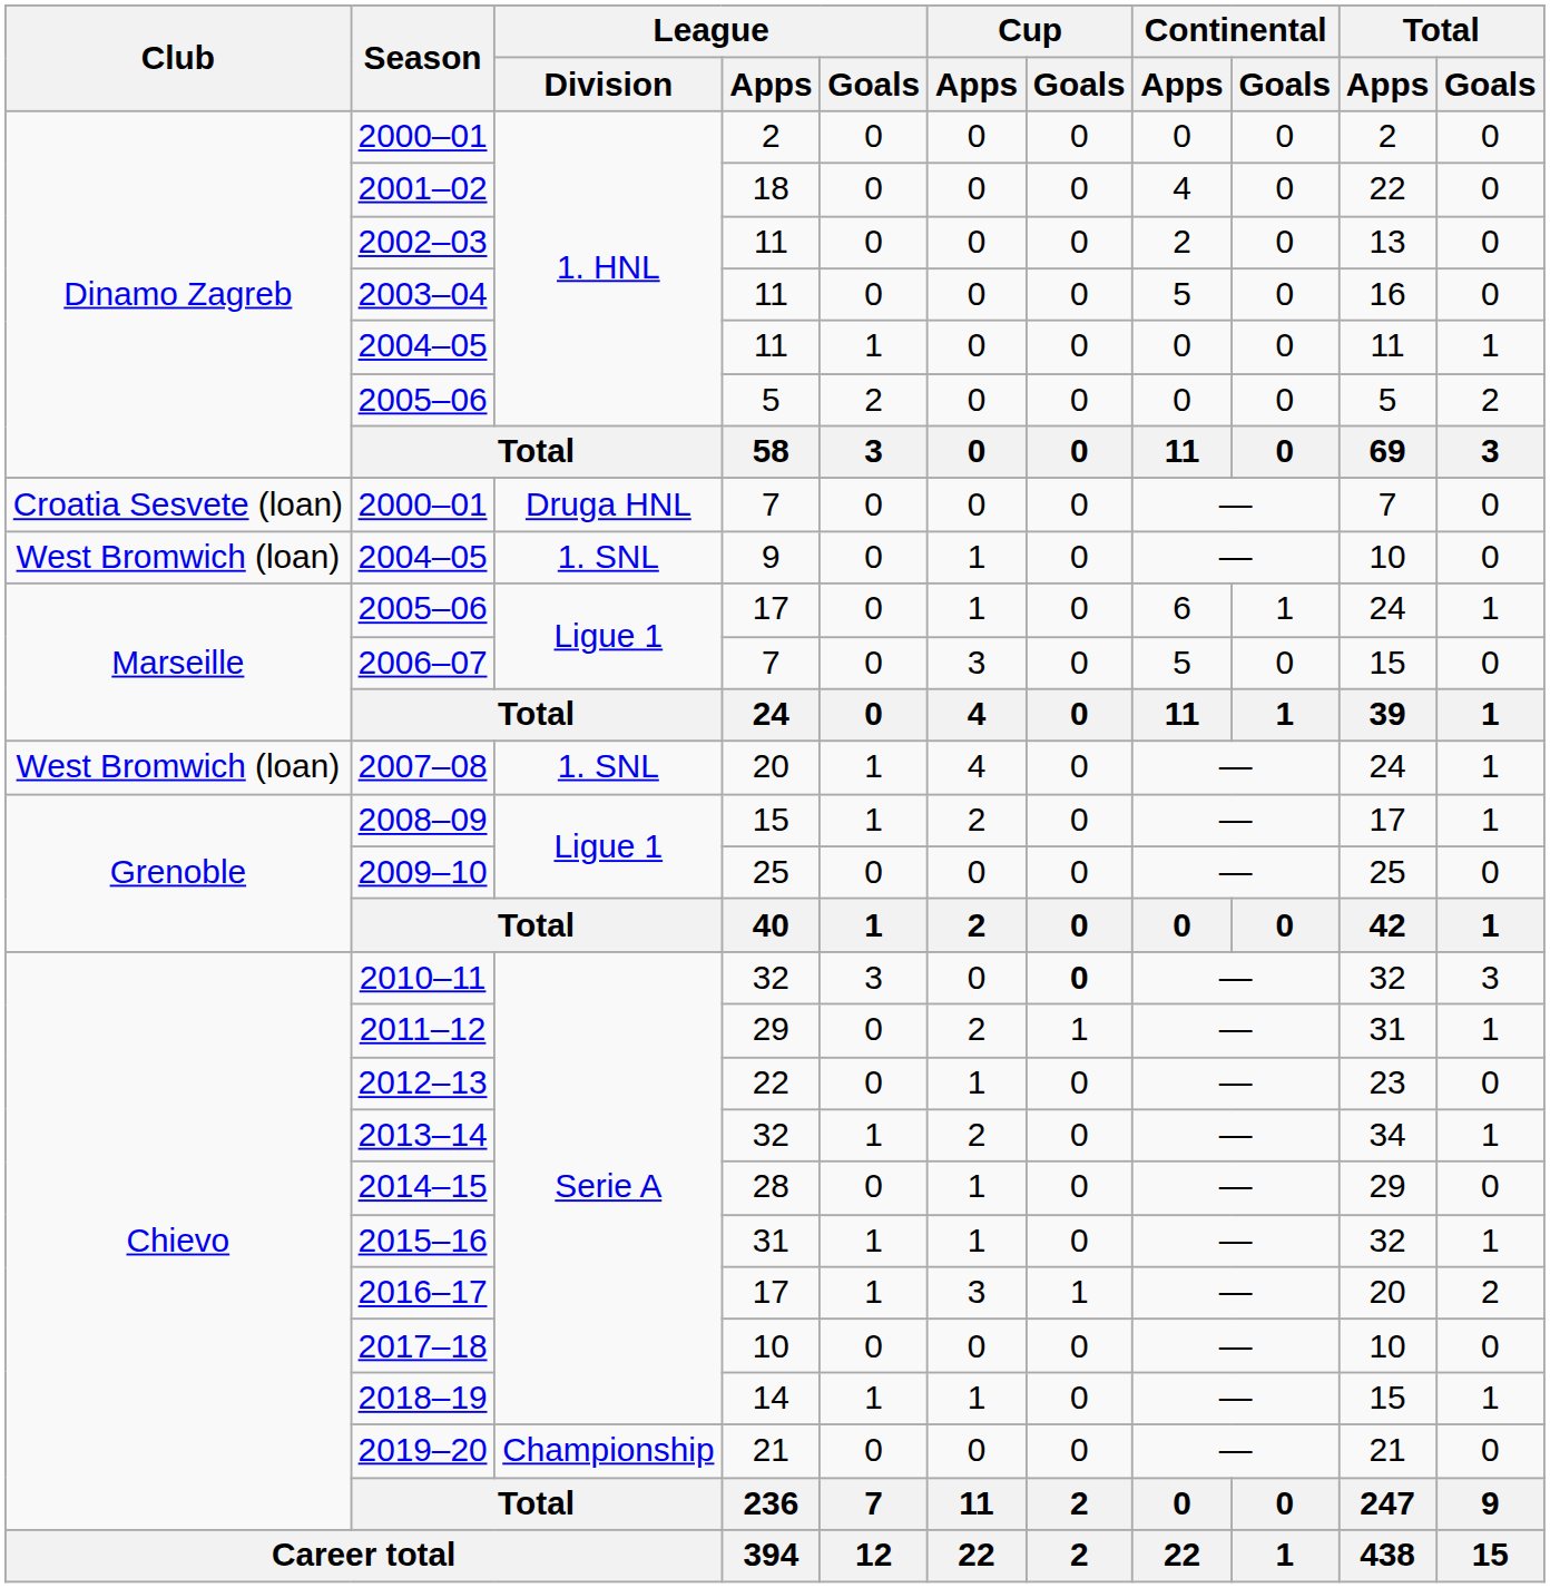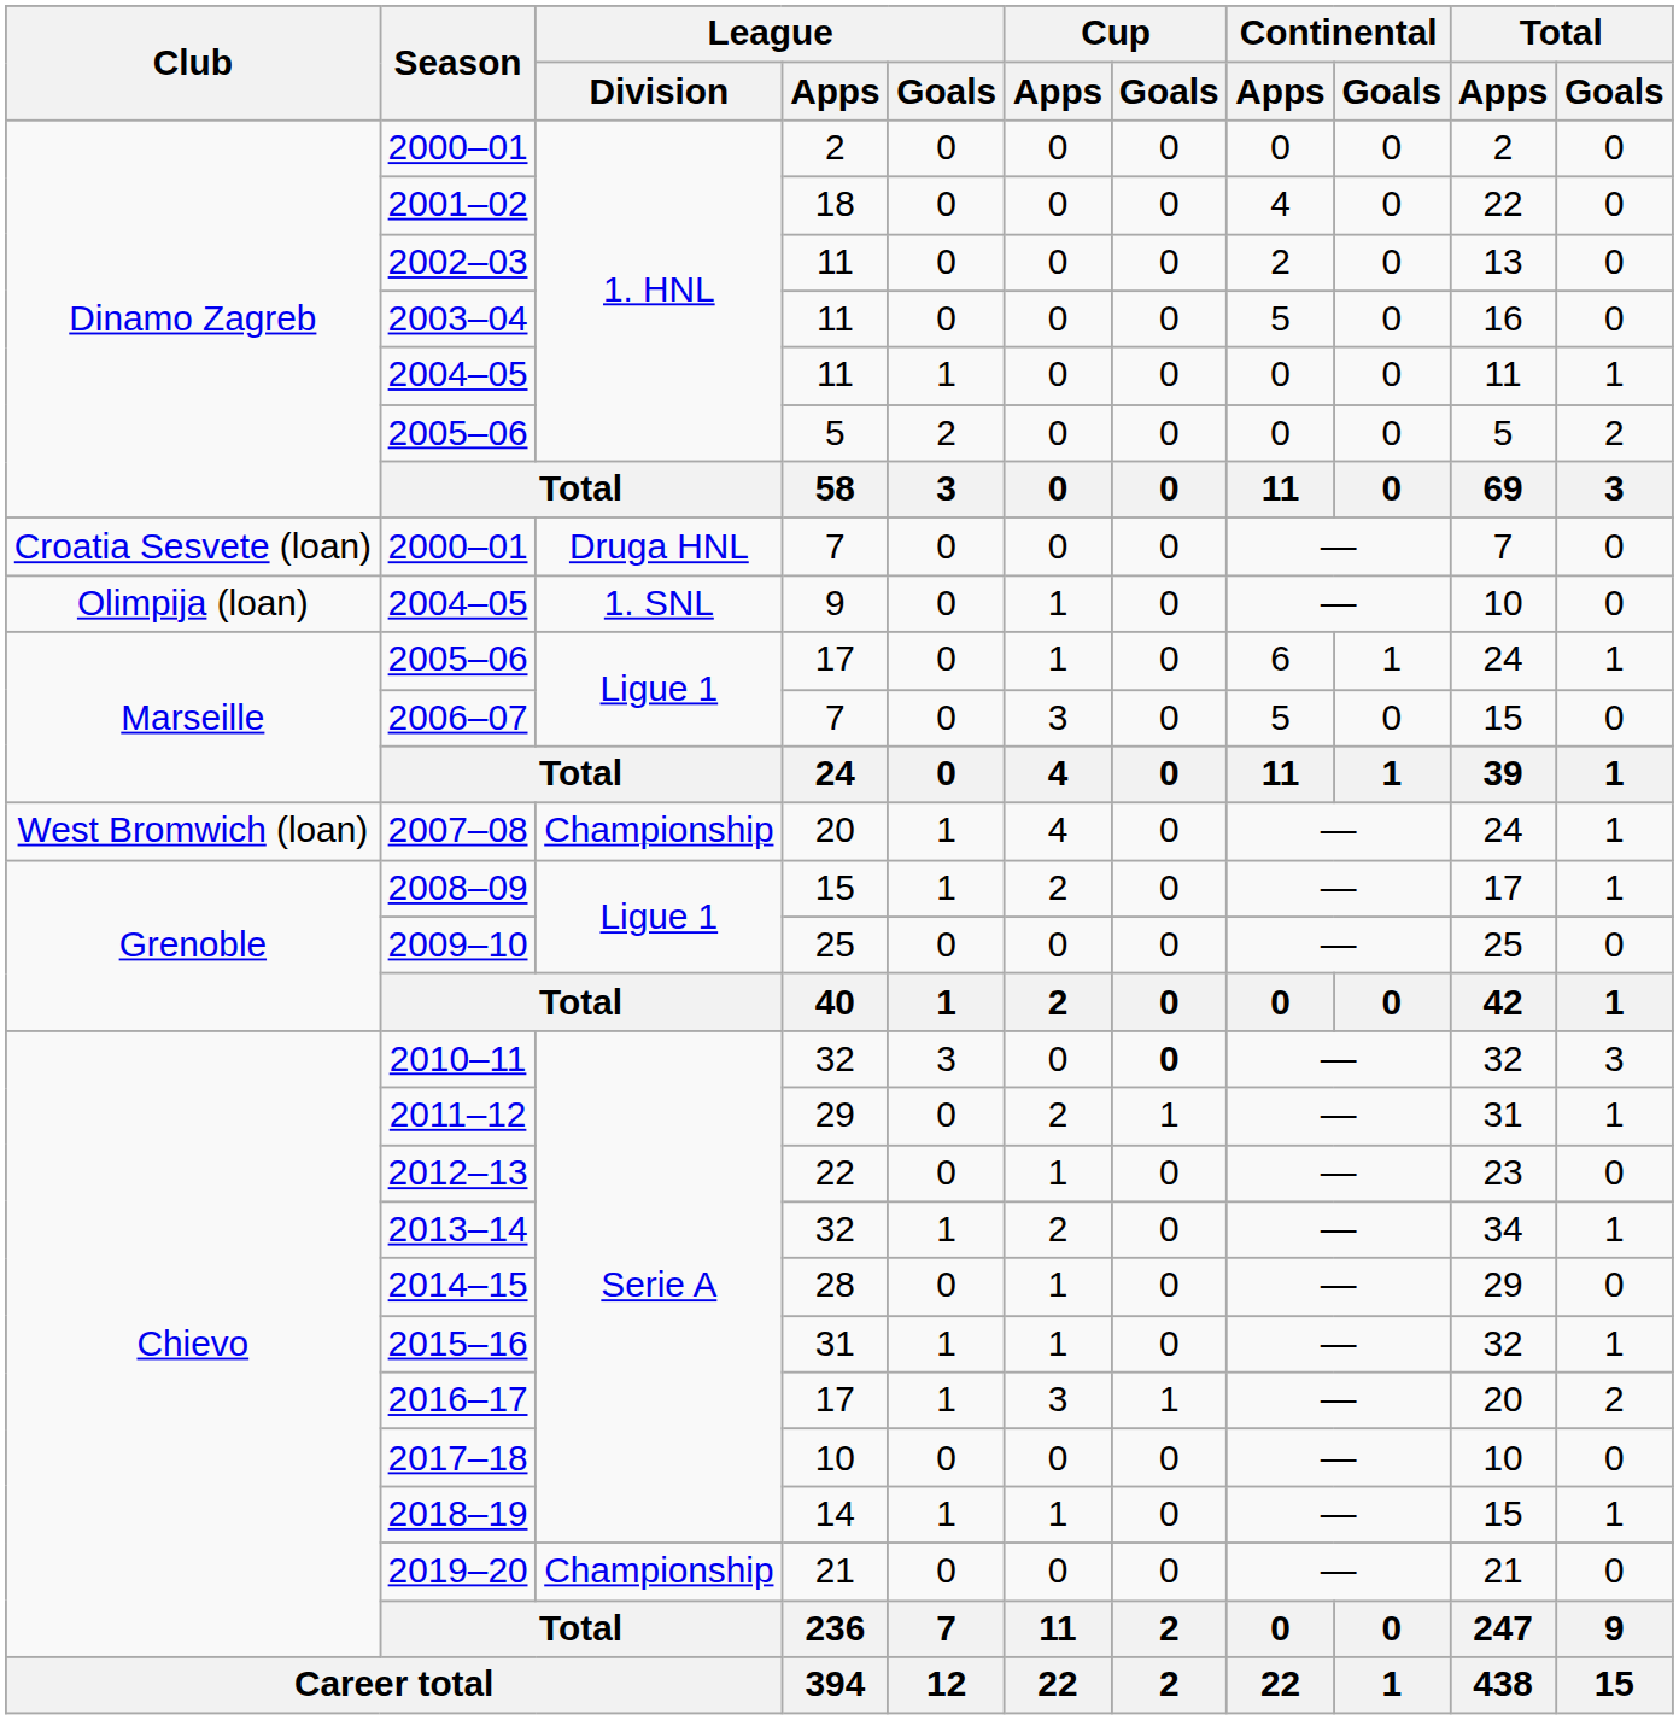2004–05 / 9 | Club: West Bromwich (loan) -> Olimpija (loan)
2007–08 | League / Division: 1. SNL -> Championship
